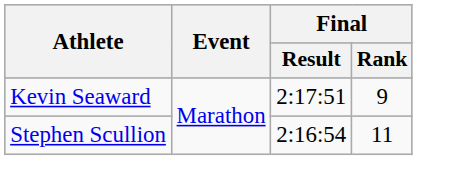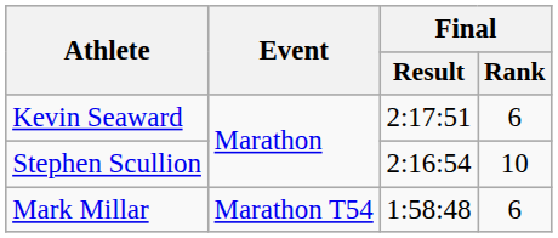Kevin Seaward | Final / Rank: 9 -> 6
Stephen Scullion | Final / Rank: 11 -> 10
+ row: Mark Millar | Marathon T54 | 1:58:48 | 6
